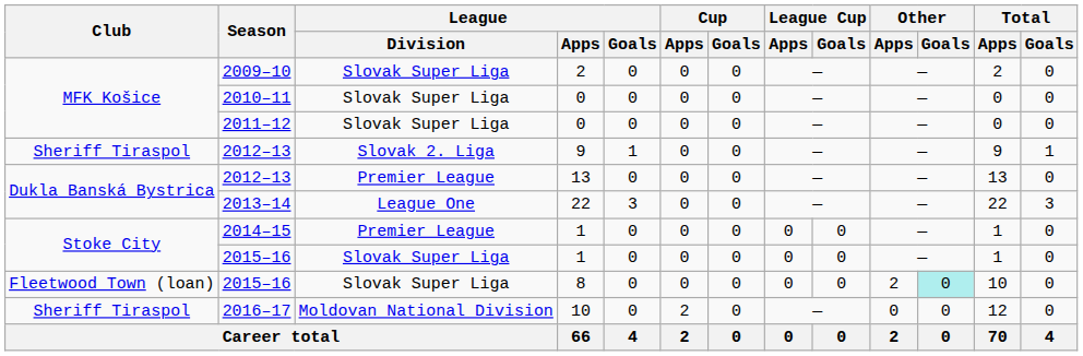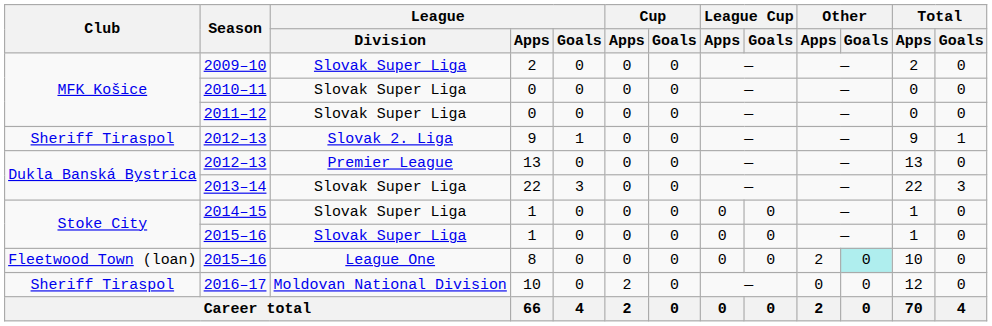2013–14 | League / Division: League One -> Slovak Super Liga
2014–15 | League / Division: Premier League -> Slovak Super Liga
2015–16 / 8 | League / Division: Slovak Super Liga -> League One
